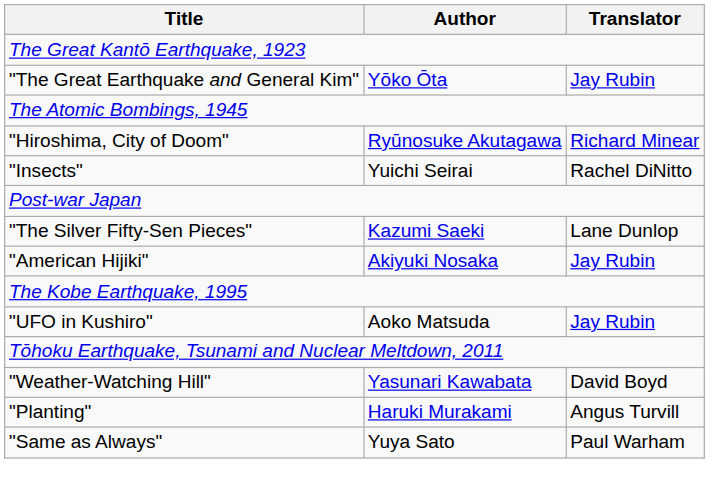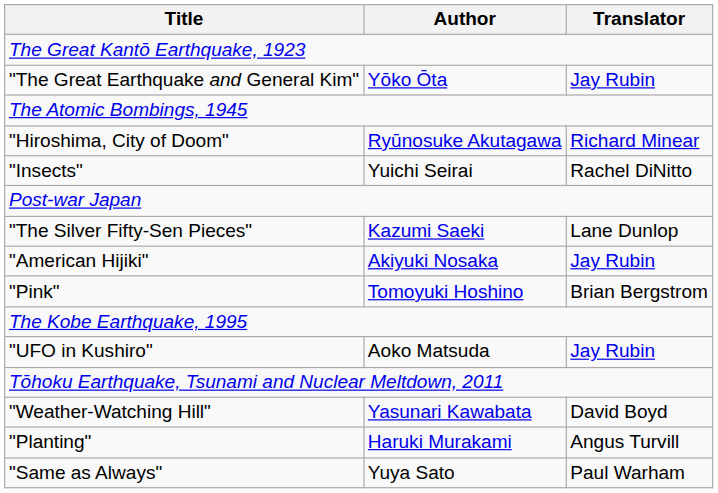+ row: "Pink" | Tomoyuki Hoshino | Brian Bergstrom
